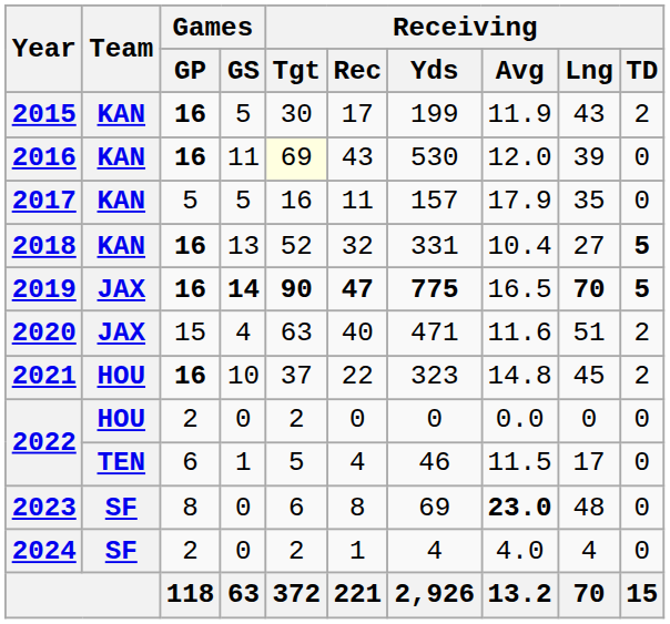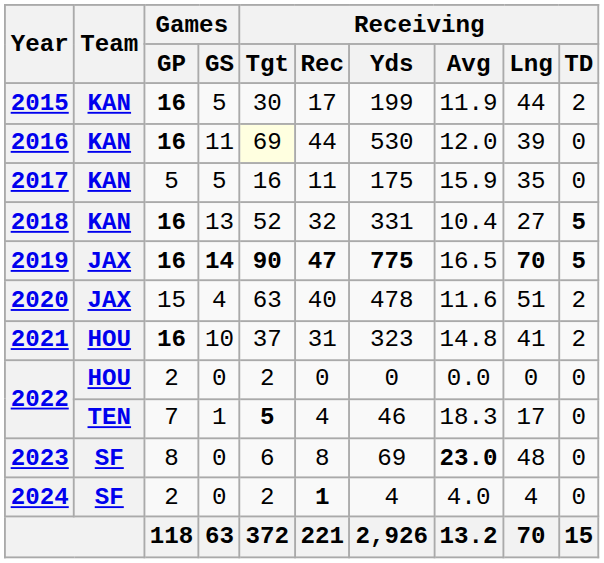2015 | Receiving / Lng: 43 -> 44
2016 | Receiving / Rec: 43 -> 44
2017 | Receiving / Yds: 157 -> 175
2017 | Receiving / Avg: 17.9 -> 15.9
2020 | Receiving / Yds: 471 -> 478
2021 | Receiving / Rec: 22 -> 31
2021 | Receiving / Lng: 45 -> 41
2022 / 1 | Games / GP: 6 -> 7
2022 / 1 | Receiving / Tgt: normal -> bold
2022 / 1 | Receiving / Avg: 11.5 -> 18.3
2024 | Receiving / Rec: normal -> bold
